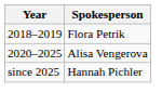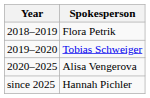+ row: 2019–2020 | Tobias Schweiger
